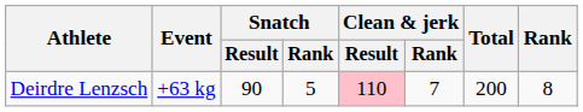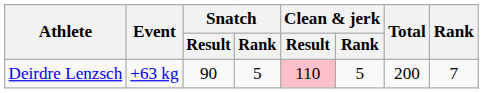Deirdre Lenzsch | Clean & jerk / Rank: 7 -> 5
Deirdre Lenzsch | Rank: 8 -> 7
